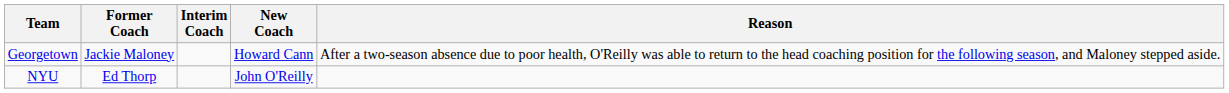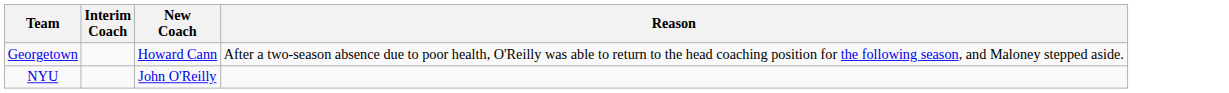- column: Former Coach | Jackie Maloney | Ed Thorp
